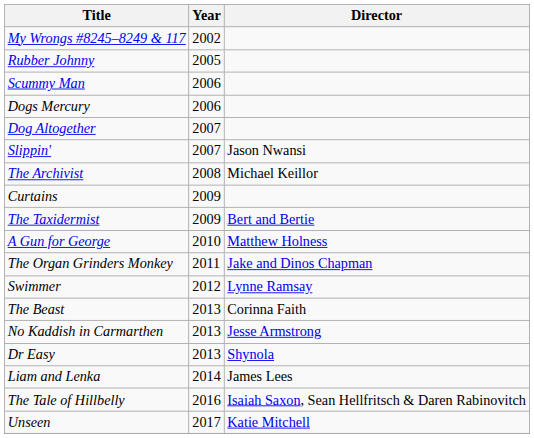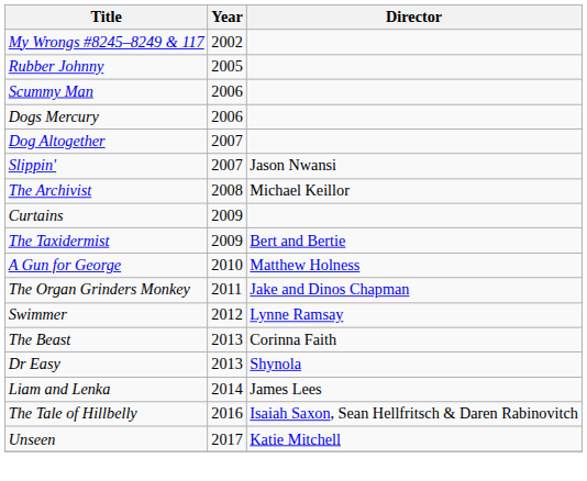- row: No Kaddish in Carmarthen | 2013 | Jesse Armstrong
